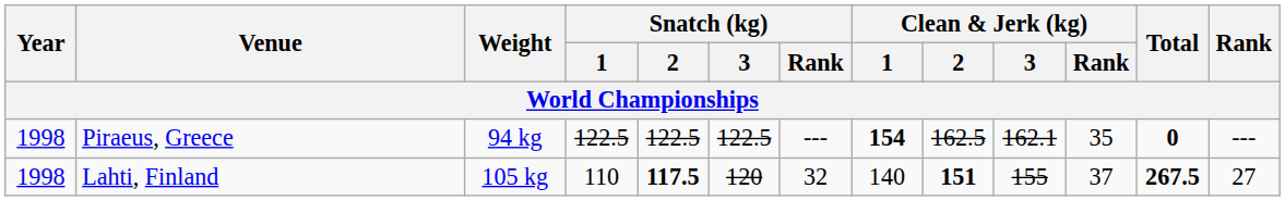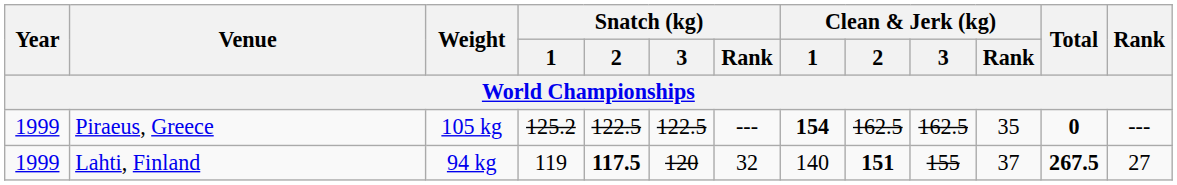Piraeus, Greece | Year: 1998 -> 1999
Piraeus, Greece | Weight: 94 kg -> 105 kg
Piraeus, Greece | Snatch (kg) / 1: 122.5 -> 125.2
Piraeus, Greece | Clean & Jerk (kg) / 3: 162.1 -> 162.5
Lahti, Finland | Year: 1998 -> 1999
Lahti, Finland | Weight: 105 kg -> 94 kg
Lahti, Finland | Snatch (kg) / 1: 110 -> 119
